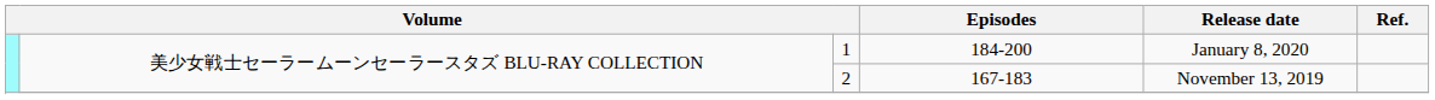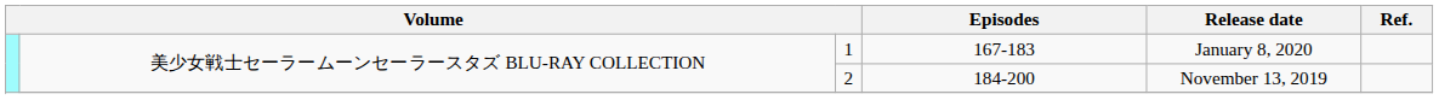1 | Episodes: 184-200 -> 167-183
2 | Episodes: 167-183 -> 184-200
